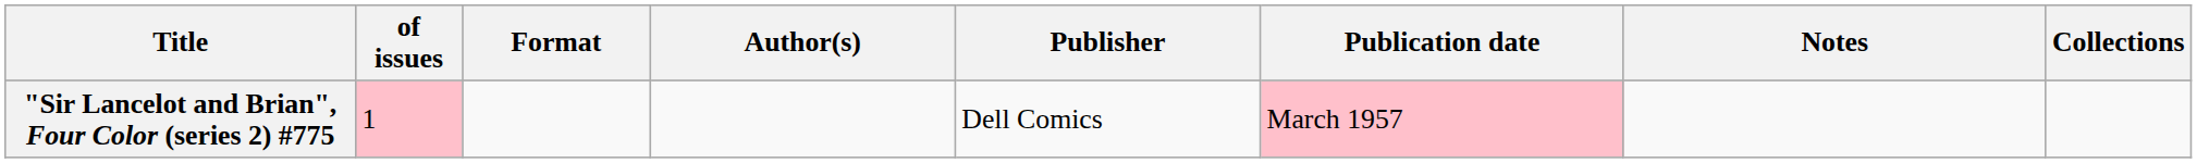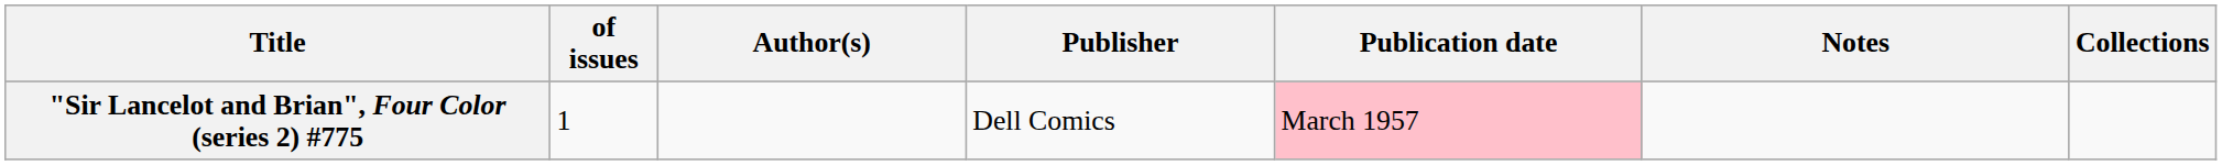- column: Format
"Sir Lancelot and Brian", Four Color (series 2) #775 | of issues: pink background -> no background
